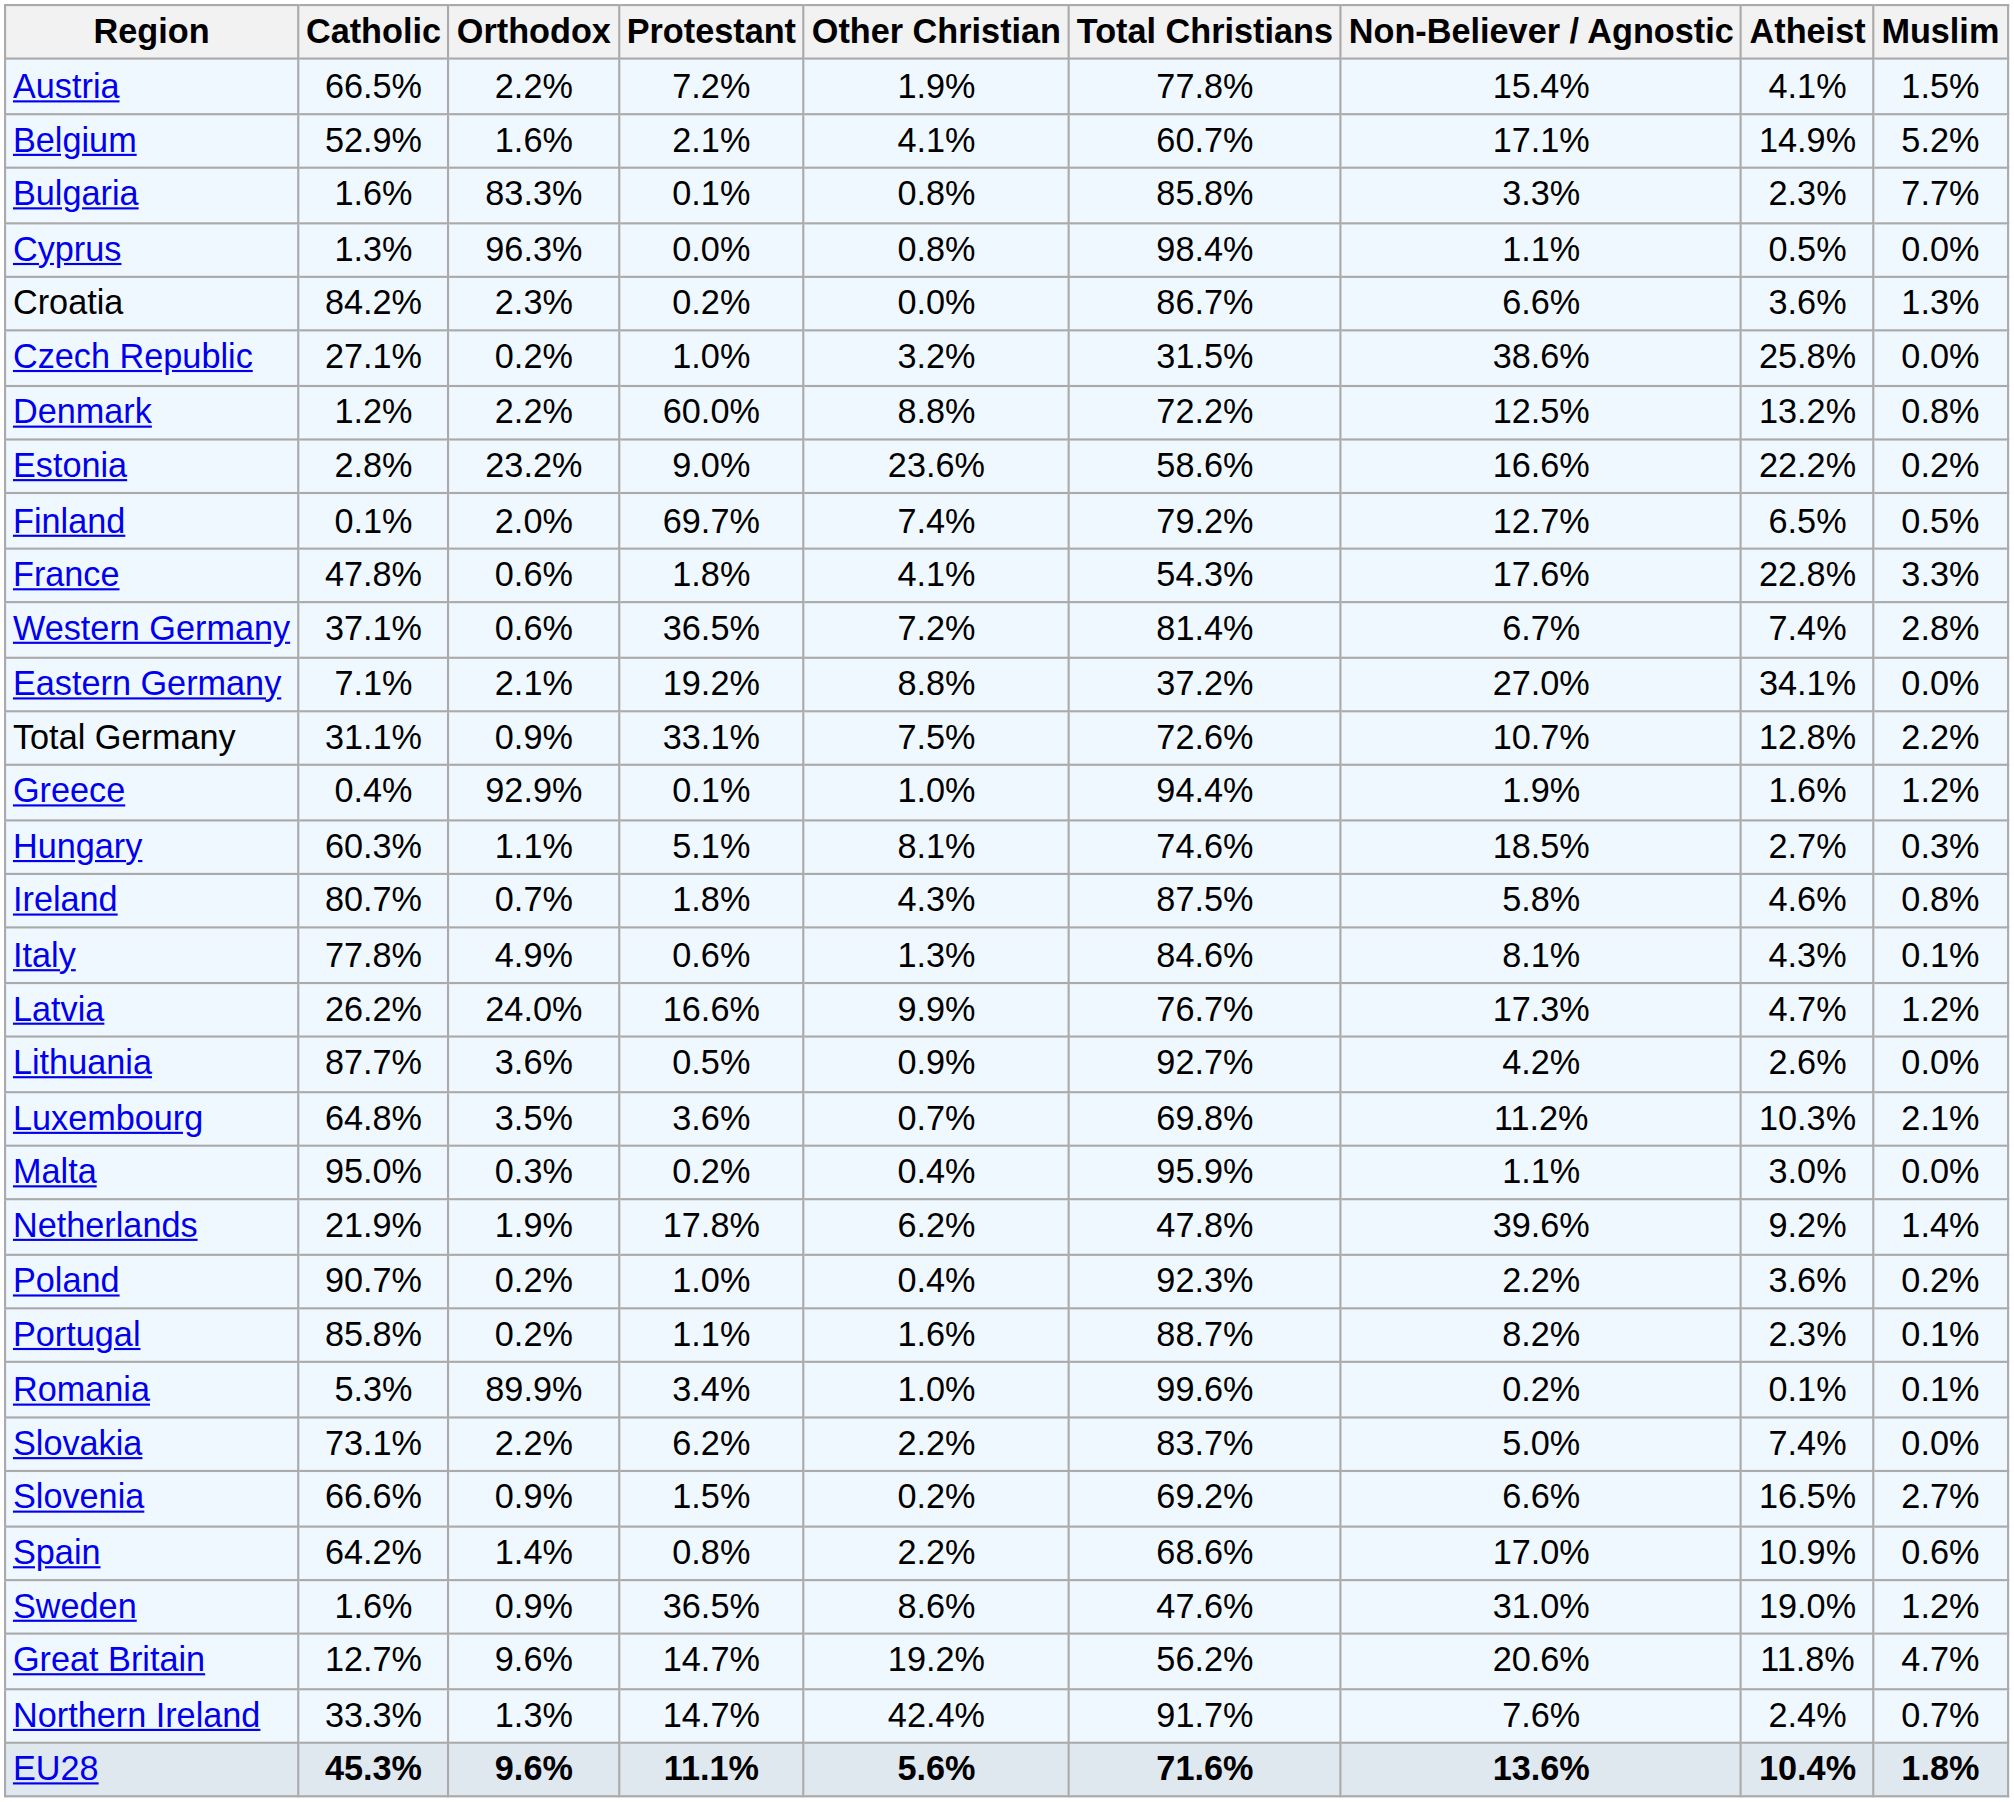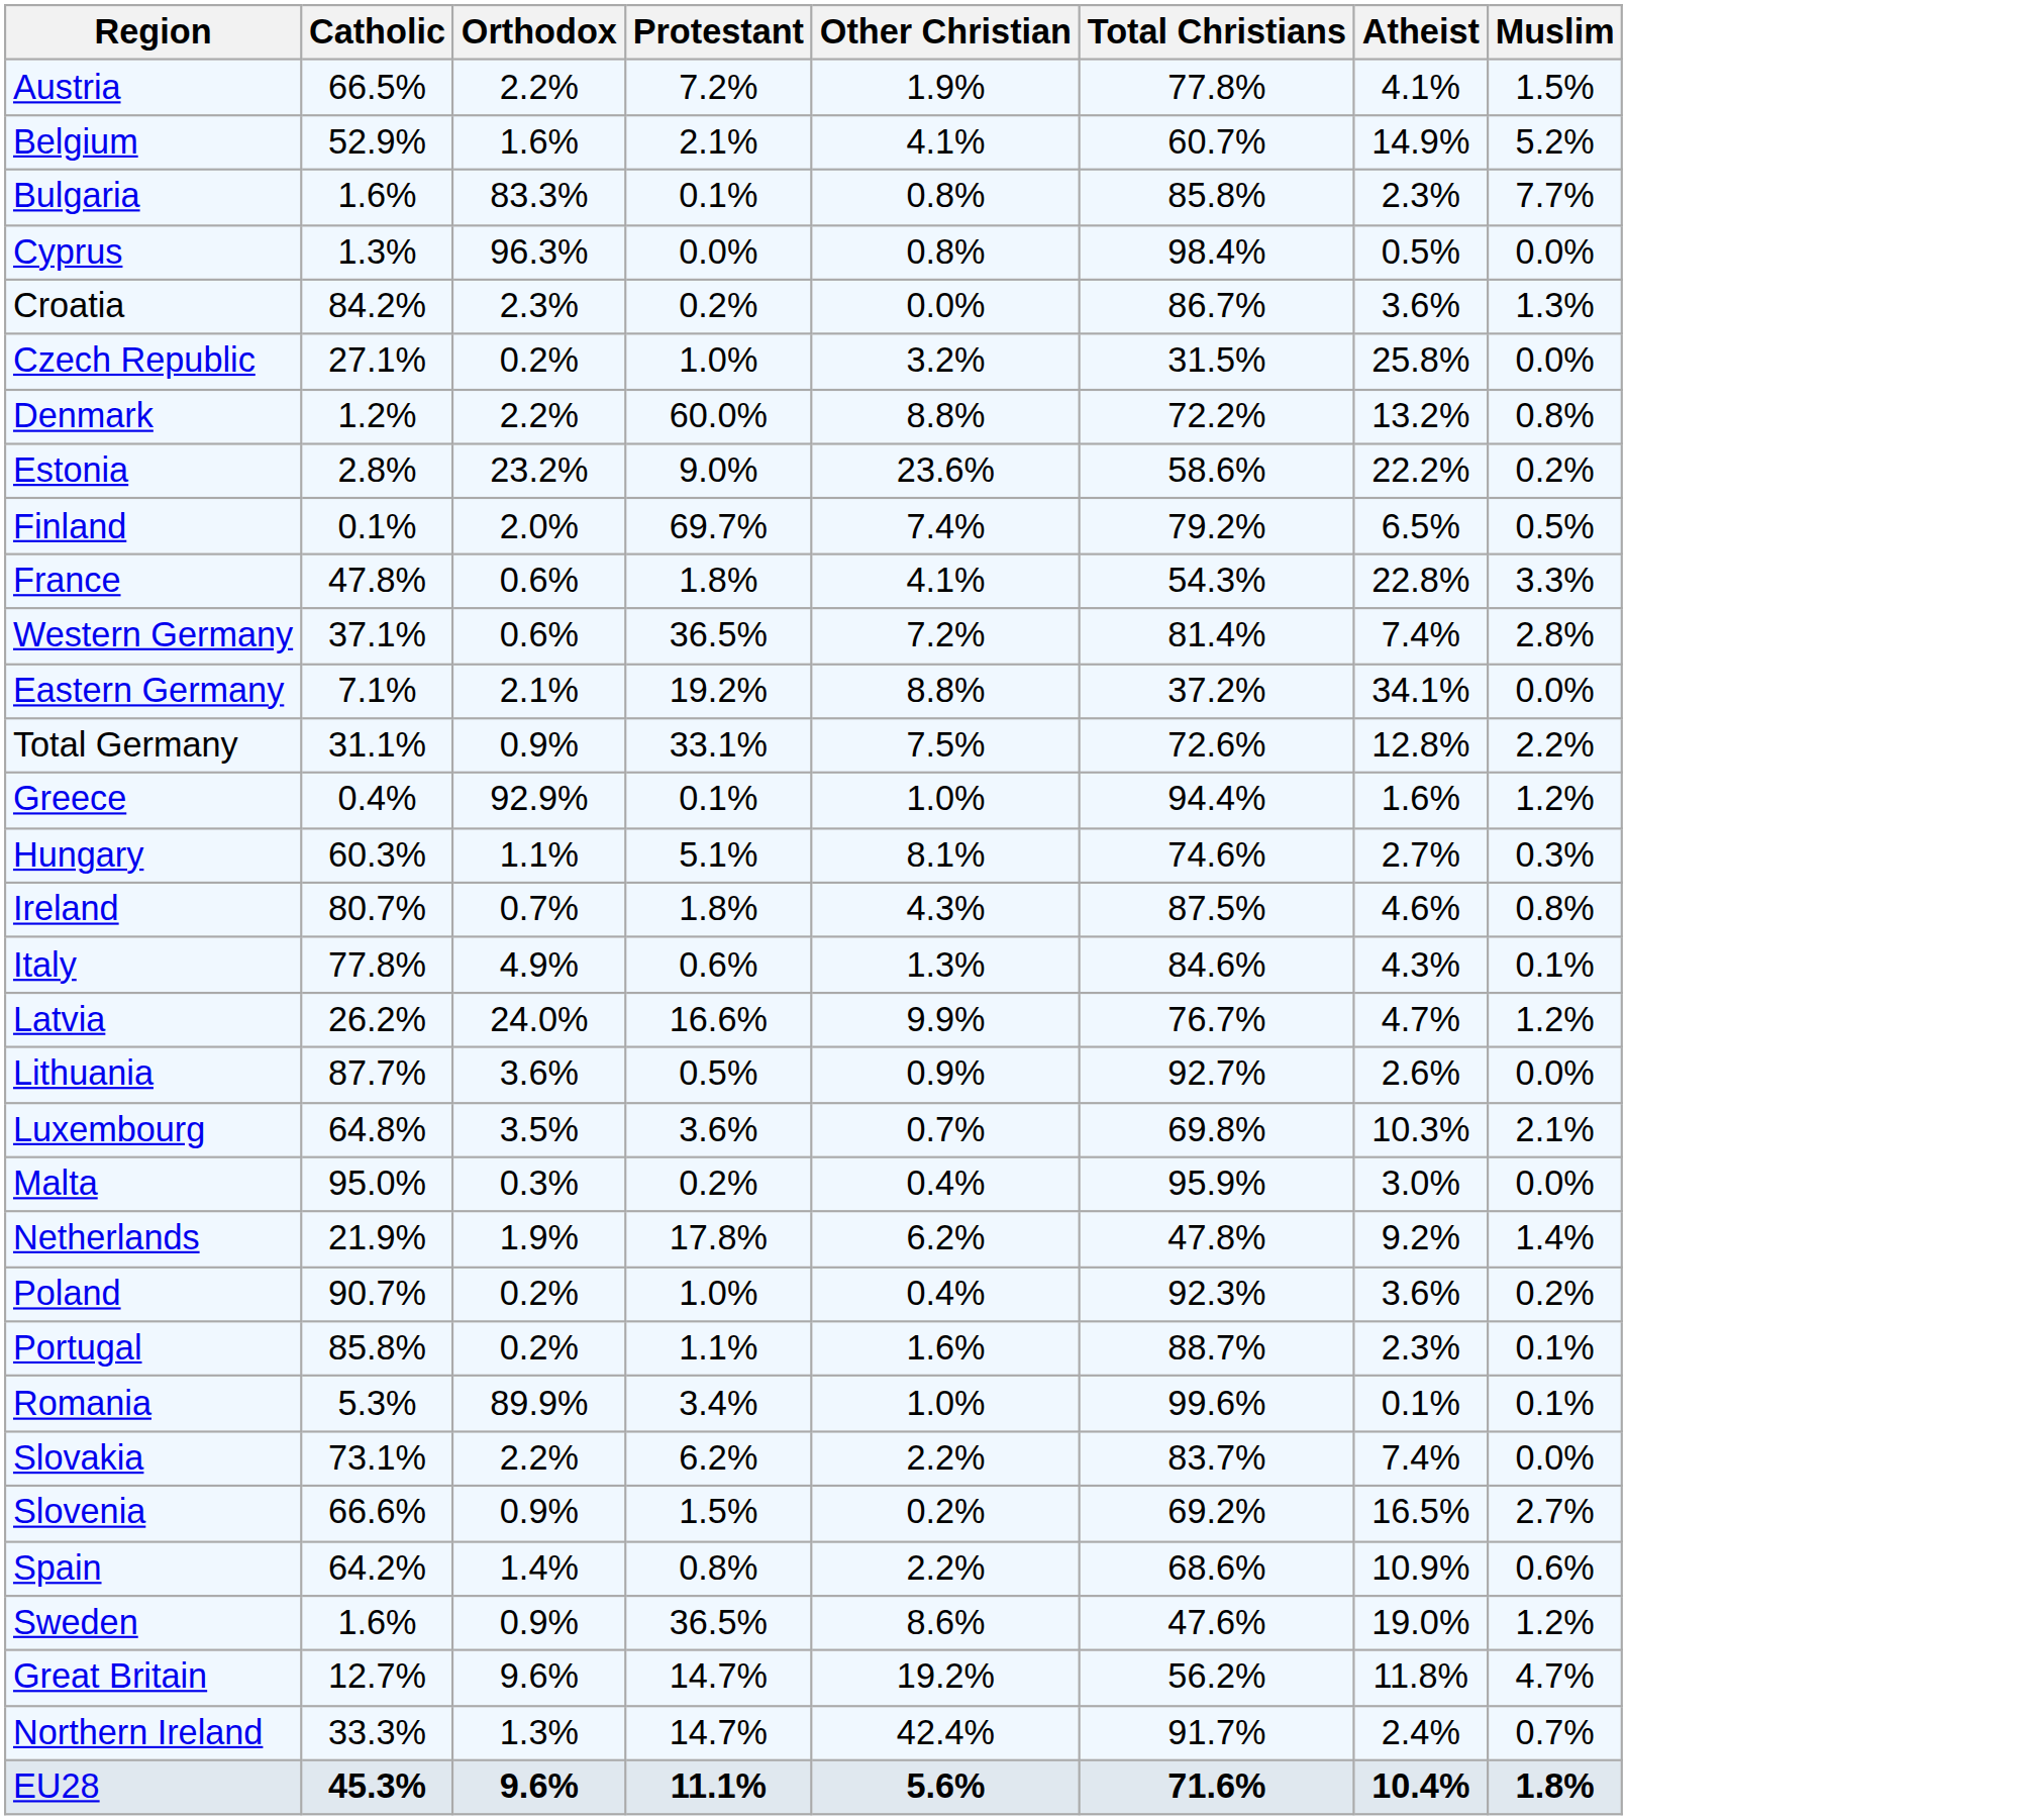- column: Non-Believer / Agnostic | 15.4% | 17.1% | 3.3% | 1.1% | 6.6% | 38.6% | 12.5% | 16.6% | 12.7% | 17.6% | 6.7% | 27.0% | 10.7% | 1.9% | 18.5% | 5.8% | 8.1% | 17.3% | 4.2% | 11.2% | 1.1% | 39.6% | 2.2% | 8.2% | 0.2% | 5.0% | 6.6% | 17.0% | 31.0% | 20.6% | 7.6% | 13.6%
